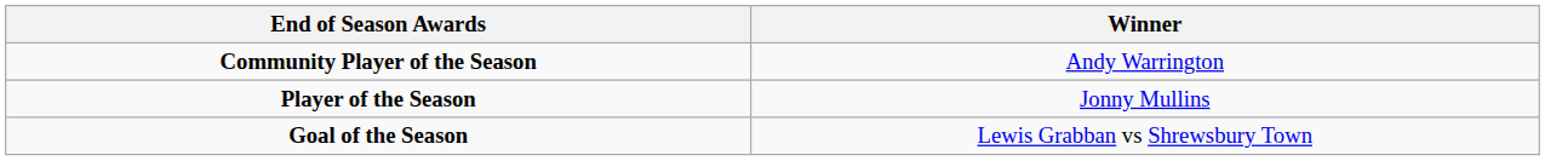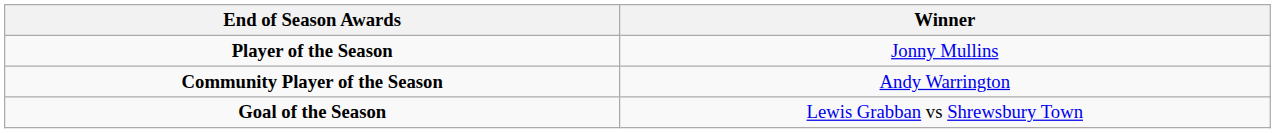rows swapped: Player of the Season <-> Community Player of the Season
